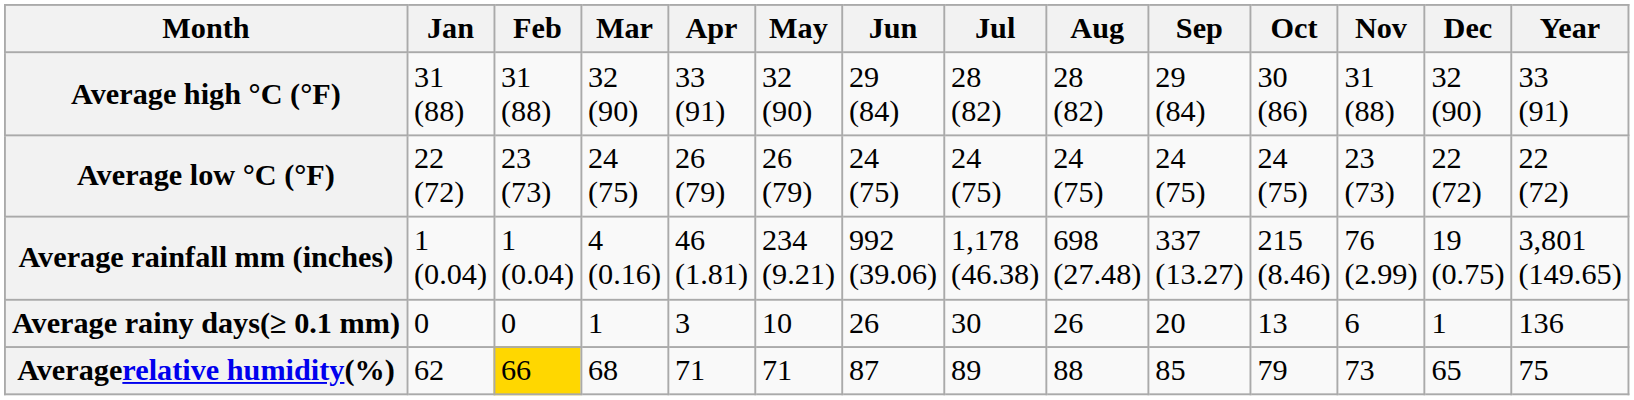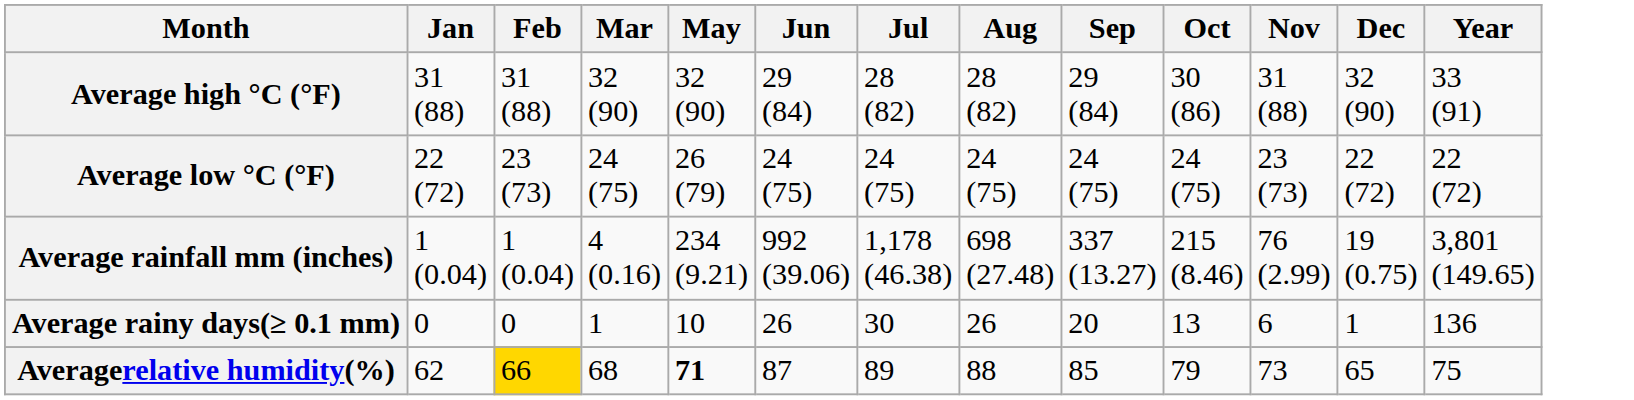- column: Apr | 33 (91) | 26 (79) | 46 (1.81) | 3 | 71
Averagerelative humidity(%) | May: normal -> bold
